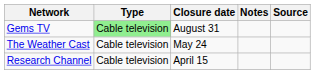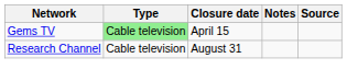Gems TV | Closure date: August 31 -> April 15
- row: The Weather Cast | Cable television | May 24
Research Channel | Closure date: April 15 -> August 31
